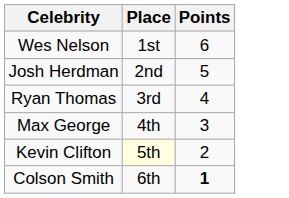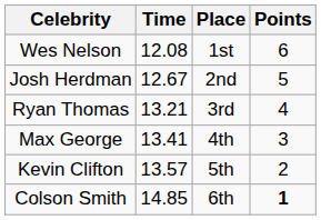+ column: Time | 12.08 | 12.67 | 13.21 | 13.41 | 13.57 | 14.85
Kevin Clifton | Place: lightyellow background -> no background
